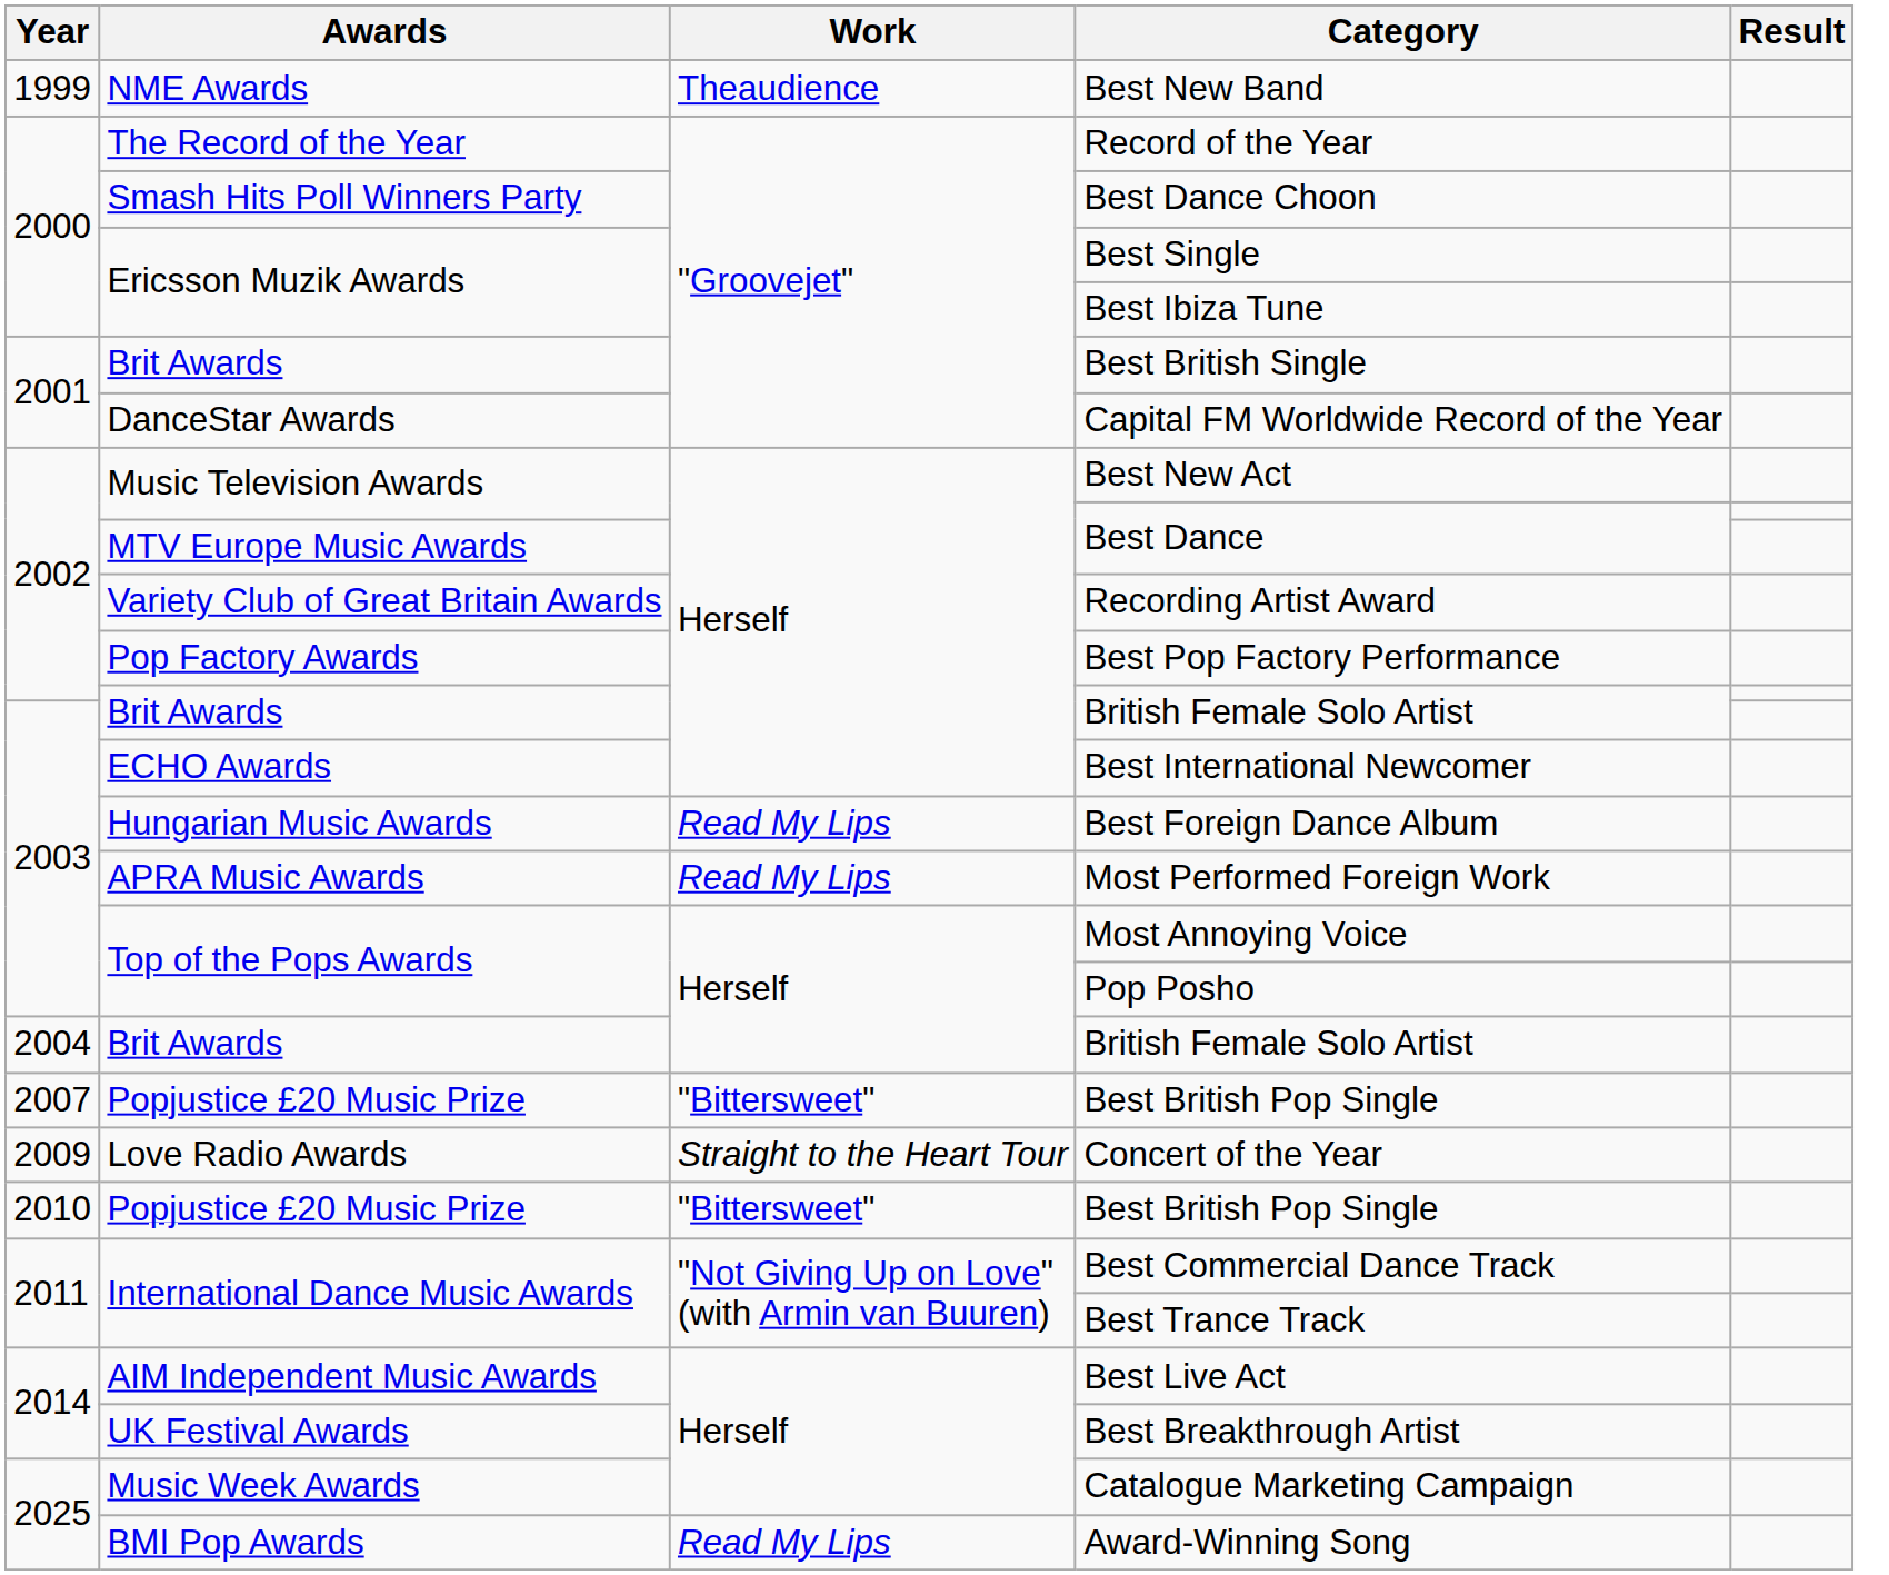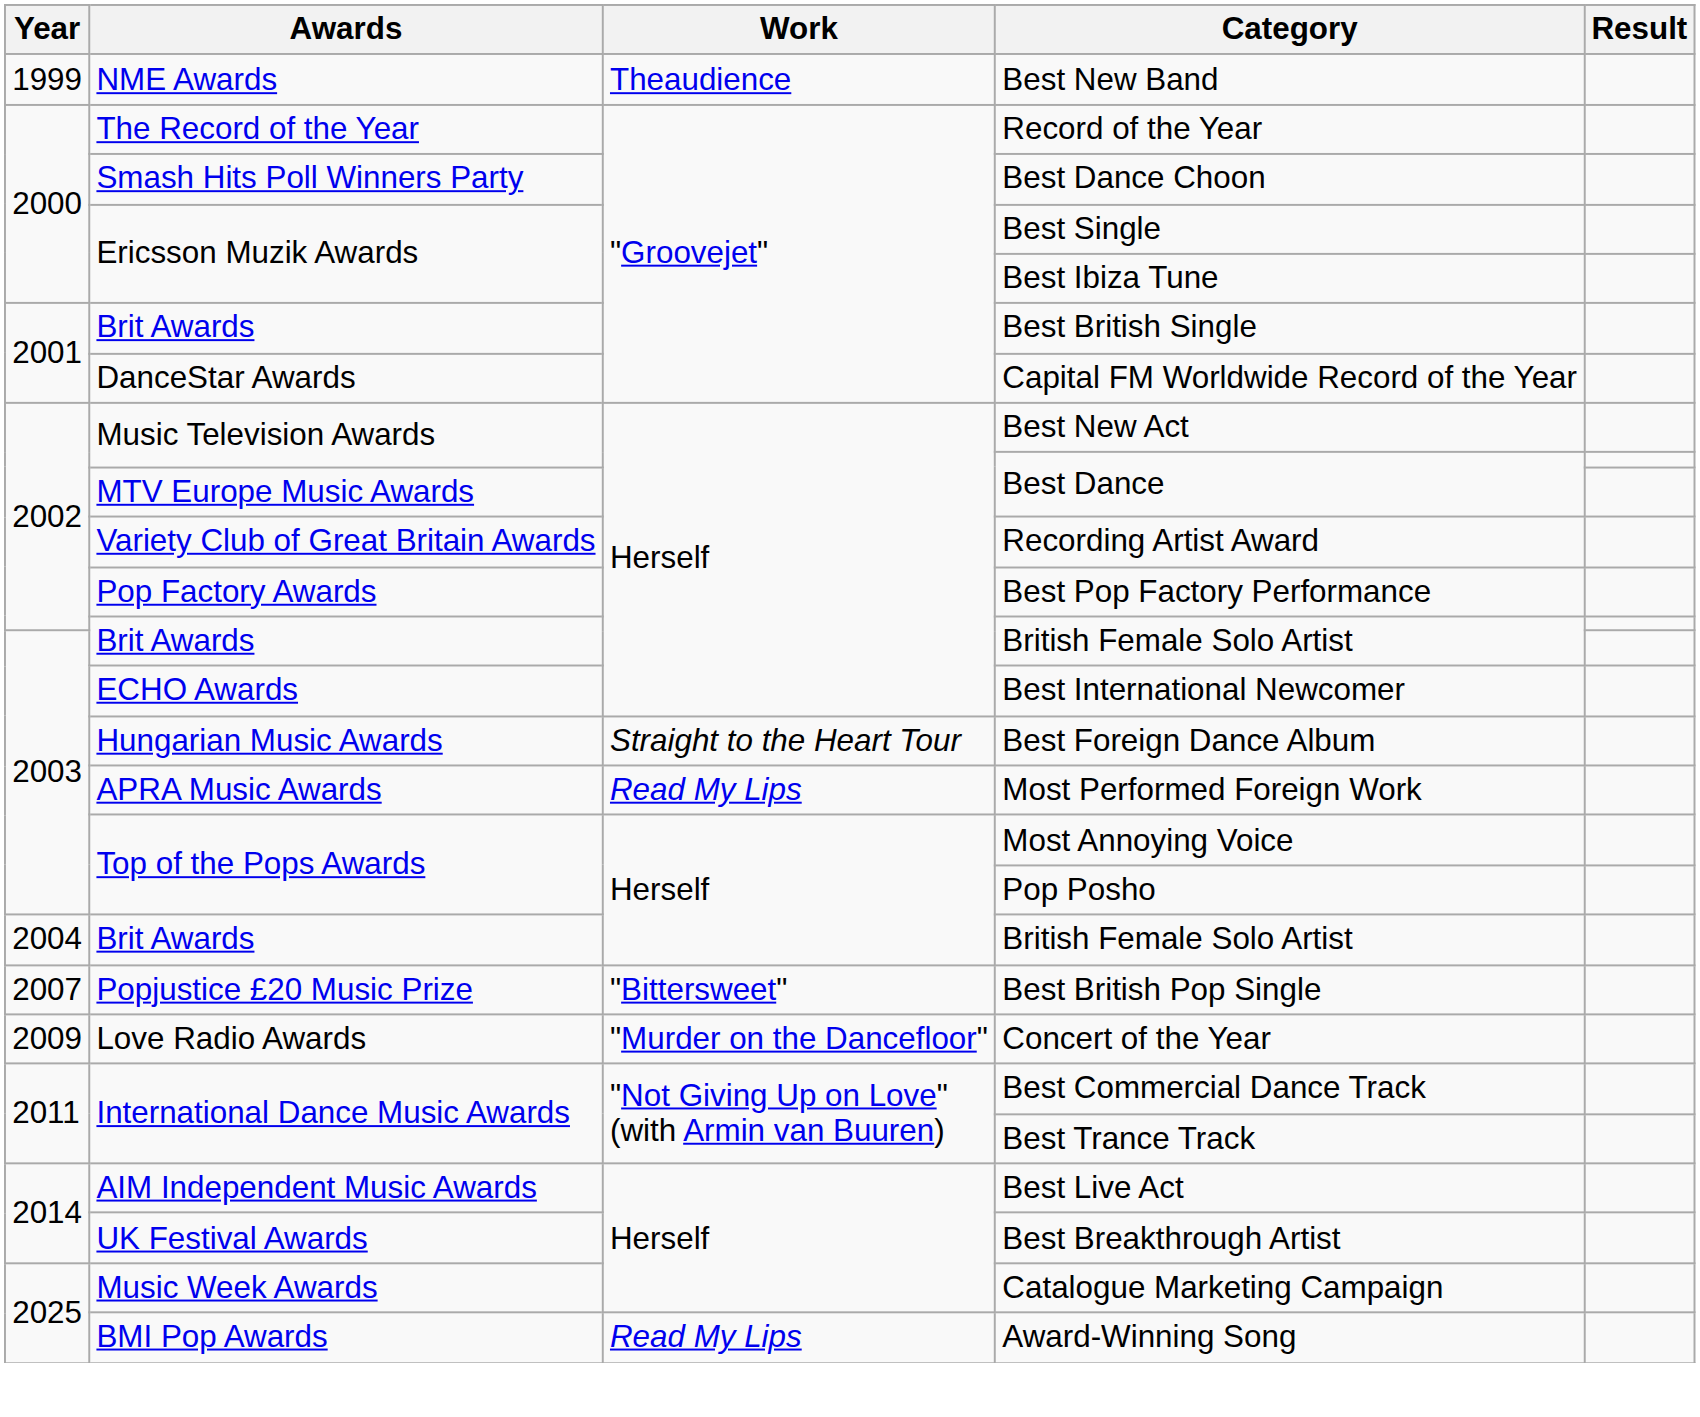Best Foreign Dance Album | Work: Read My Lips -> Straight to the Heart Tour
Concert of the Year | Work: Straight to the Heart Tour -> "Murder on the Dancefloor"
- row: 2010 | Popjustice £20 Music Prize | "Bittersweet" | Best British Pop Single
